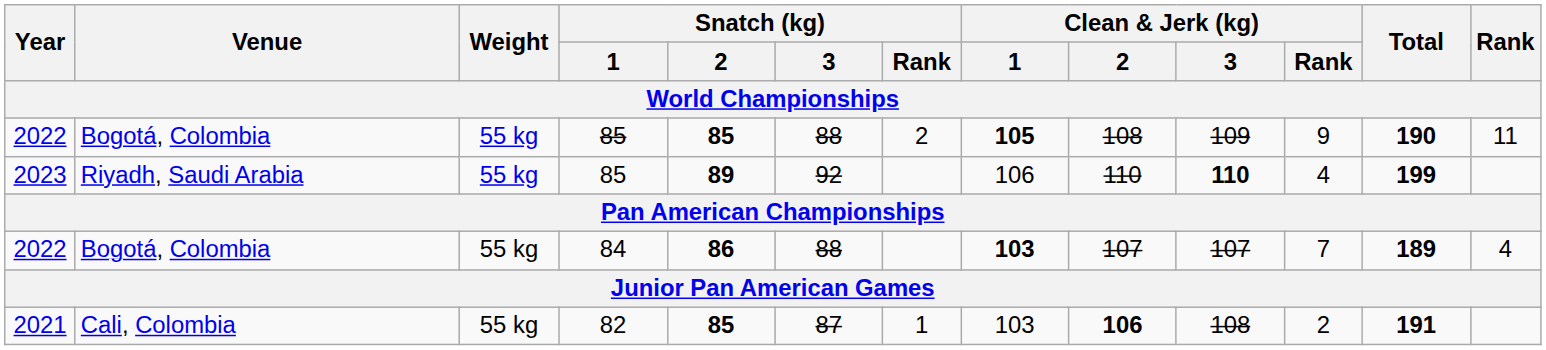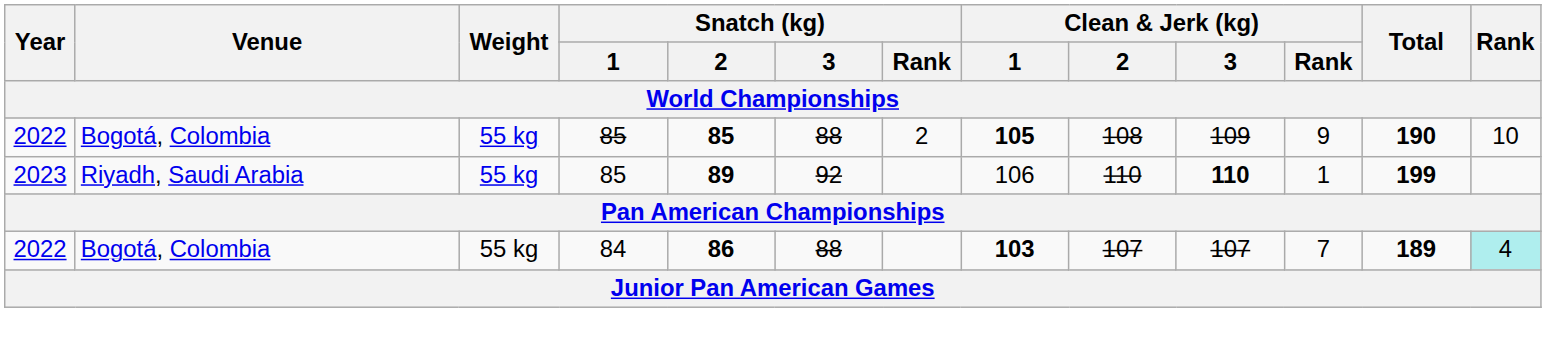2022 / 85 | Rank: 11 -> 10
2023 | Clean & Jerk (kg) / Rank: 4 -> 1
2022 / 84 | Rank: no background -> paleturquoise background
- row: 2021 | Cali, Colombia | 55 kg | 82 | 85 | 87 | 1 | 103 | 106 | 108 | 2 | 191
